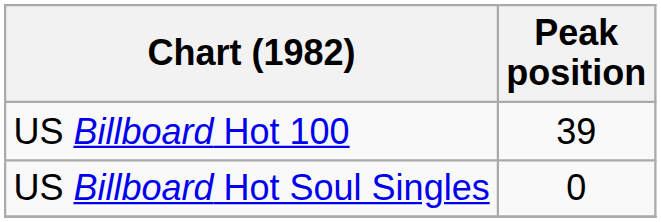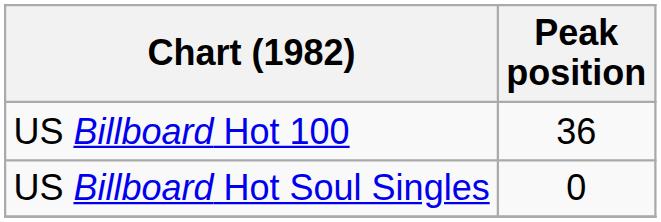US Billboard Hot 100 | Peak position: 39 -> 36
